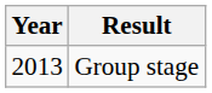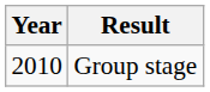Group stage | Year: 2013 -> 2010
